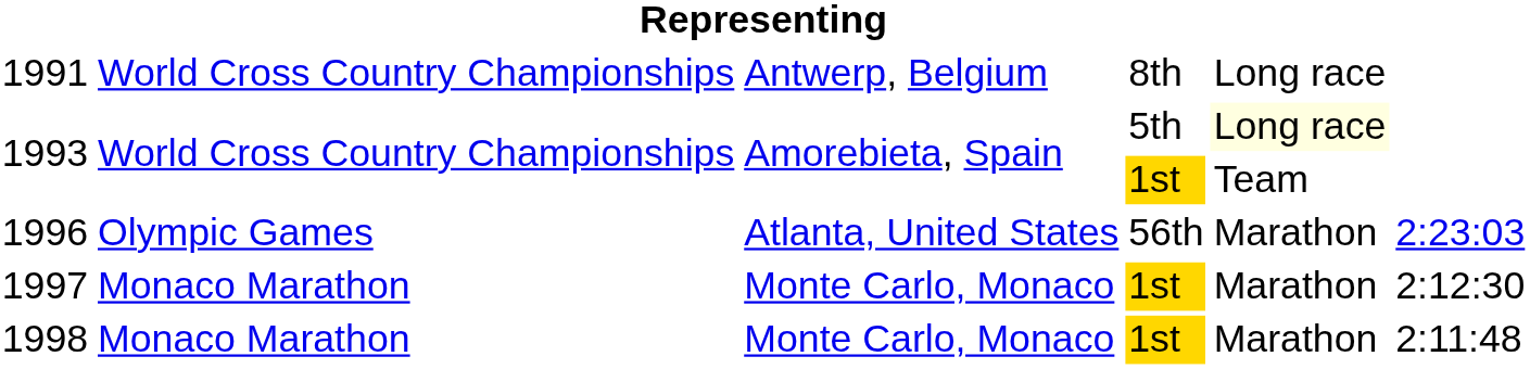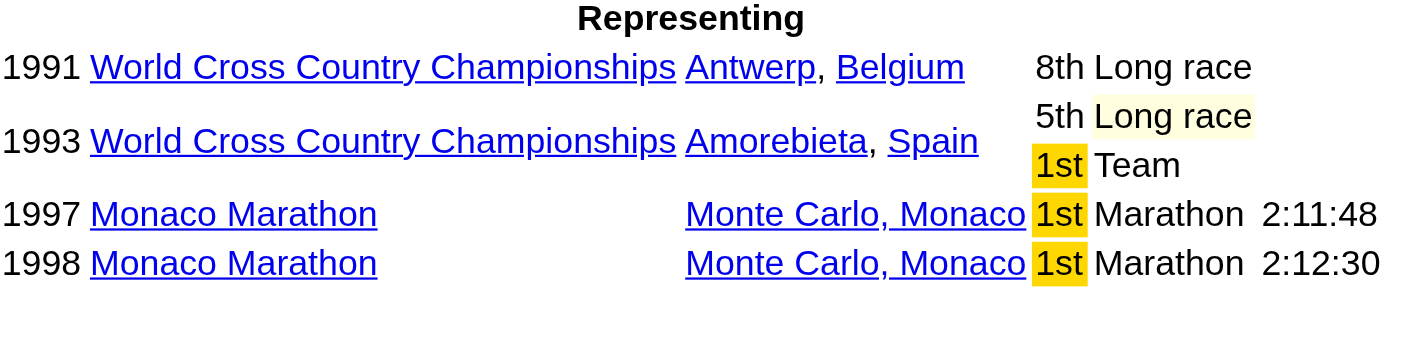- row: 1996 | Olympic Games | Atlanta, United States | 56th | Marathon | 2:23:03
1997 | column 6: 2:12:30 -> 2:11:48
1998 | column 6: 2:11:48 -> 2:12:30
